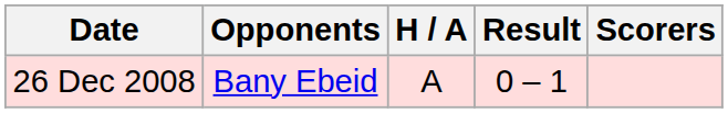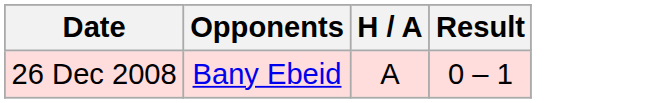- column: Scorers
